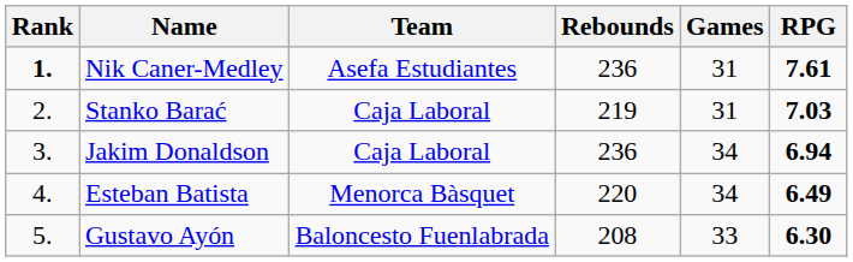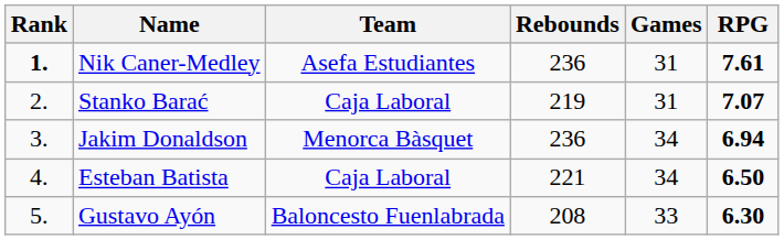Stanko Barać | RPG: 7.03 -> 7.07
Jakim Donaldson | Team: Caja Laboral -> Menorca Bàsquet
Esteban Batista | Team: Menorca Bàsquet -> Caja Laboral
Esteban Batista | Rebounds: 220 -> 221
Esteban Batista | RPG: 6.49 -> 6.50
